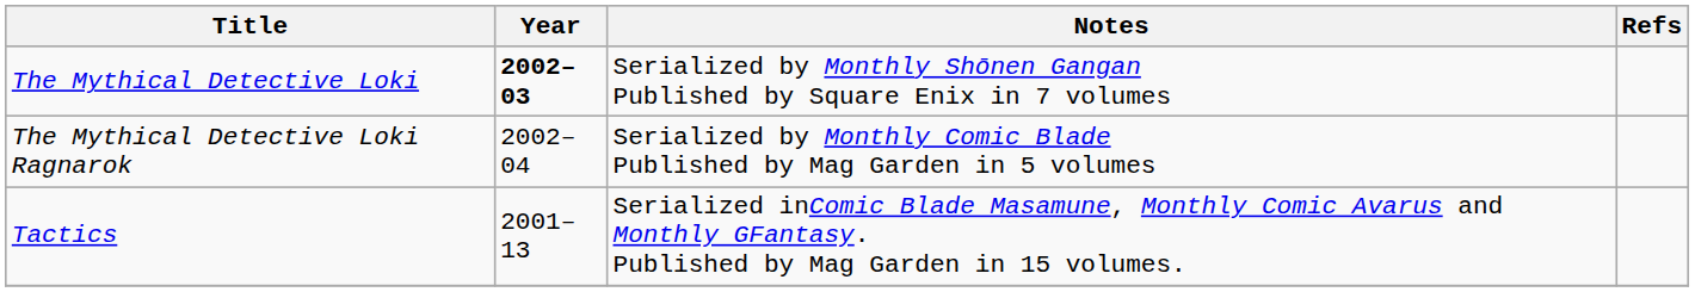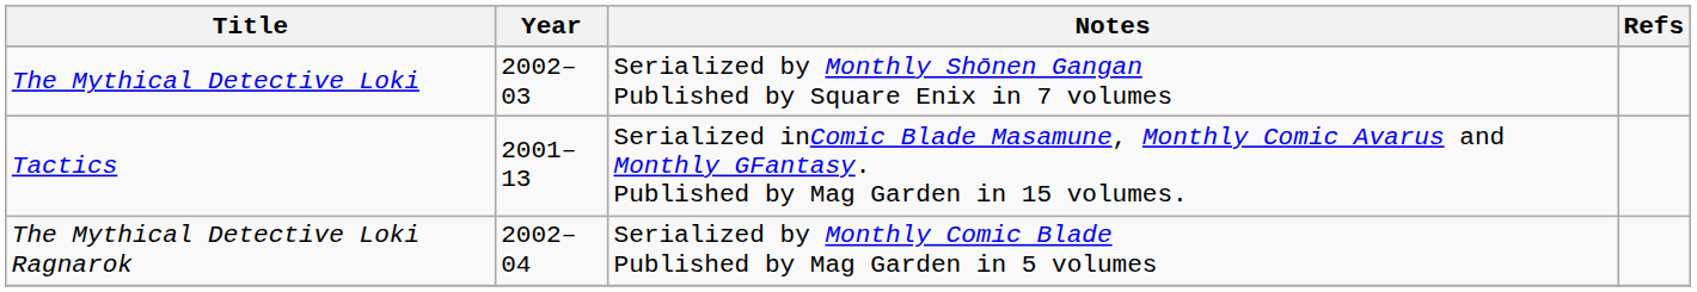The Mythical Detective Loki | Year: bold -> normal
rows swapped: The Mythical Detective Loki Ragnarok <-> Tactics
